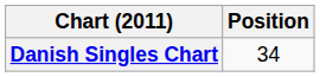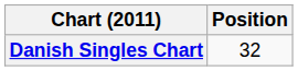Danish Singles Chart | Position: 34 -> 32
